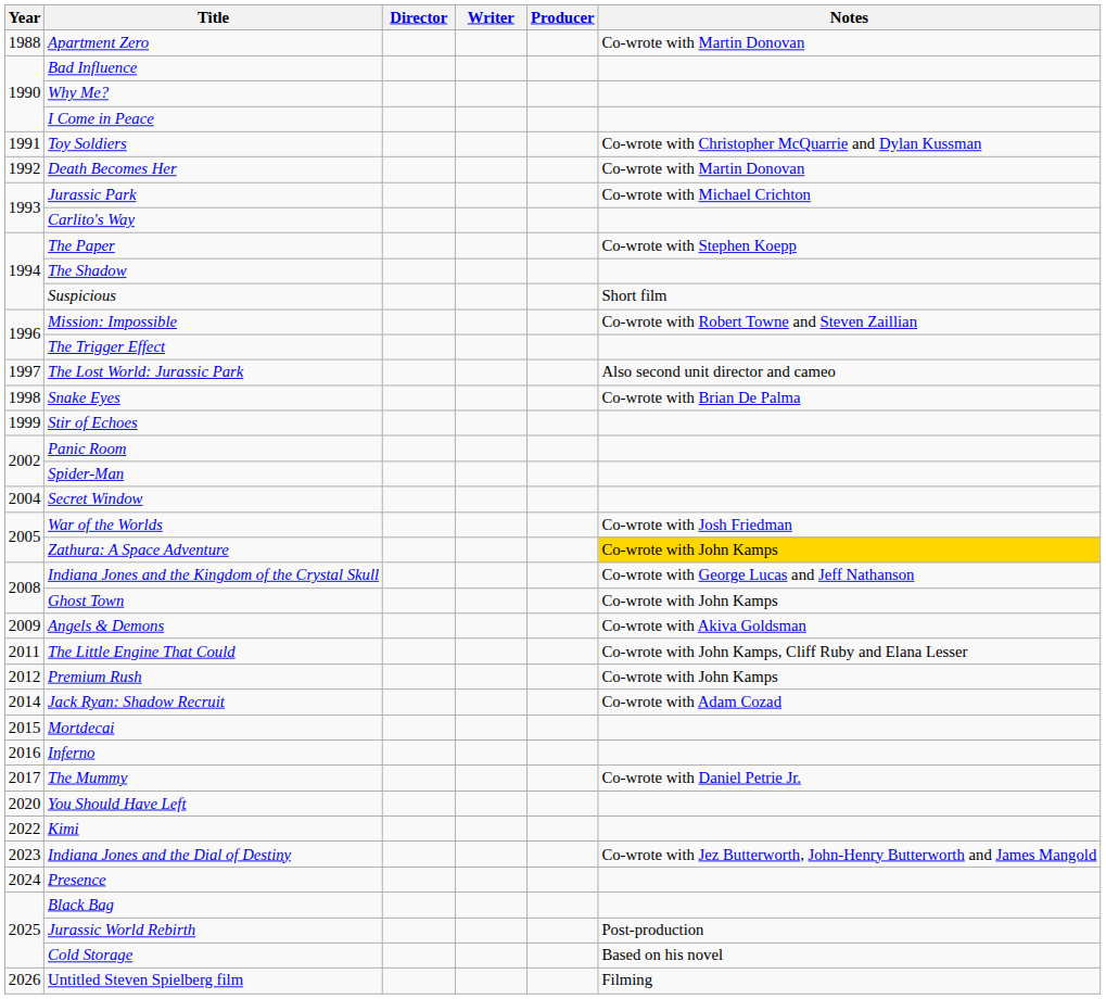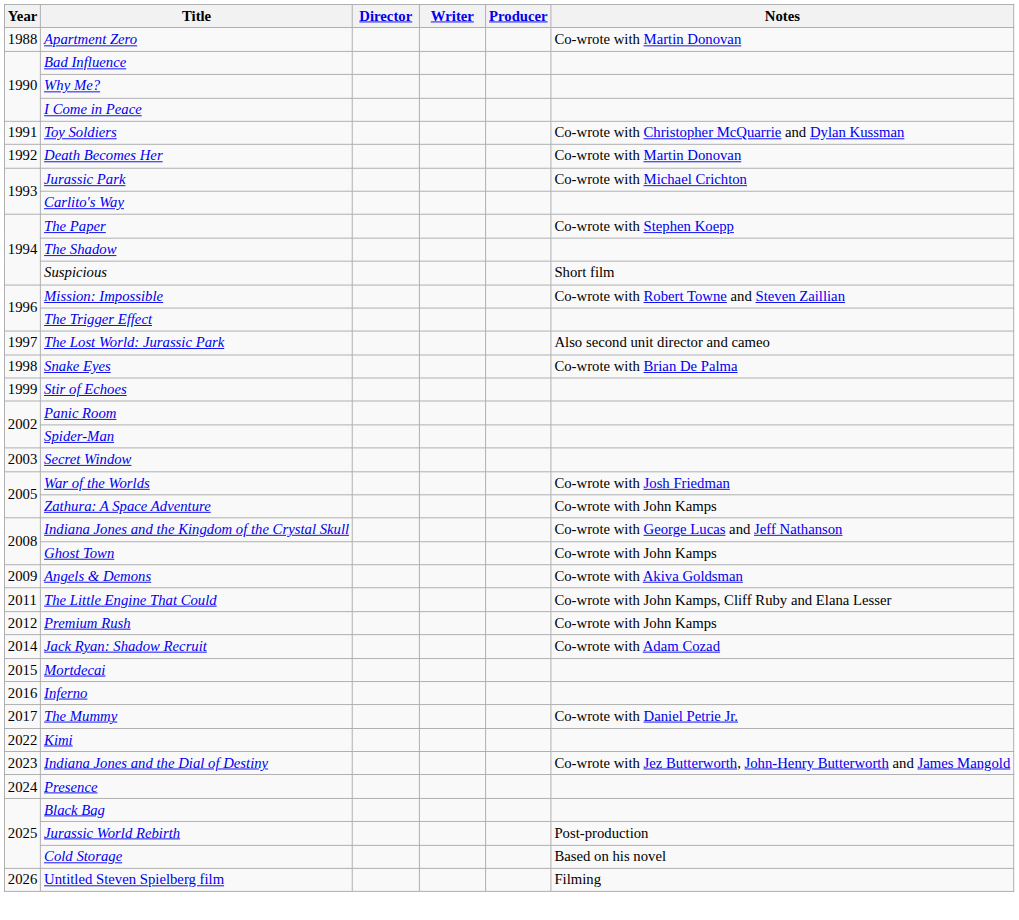Secret Window | Year: 2004 -> 2003
Zathura: A Space Adventure | Notes: gold background -> no background
- row: 2020 | You Should Have Left
